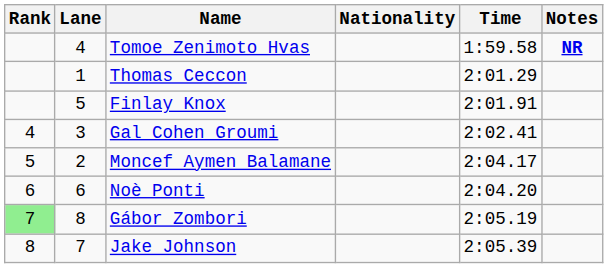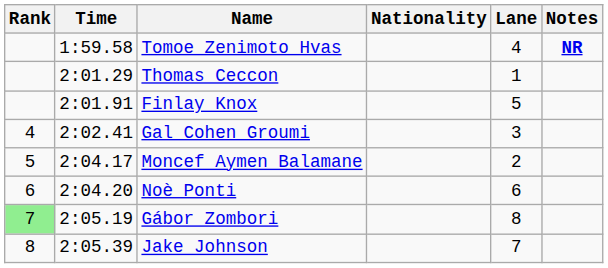columns swapped: Lane <-> Time
